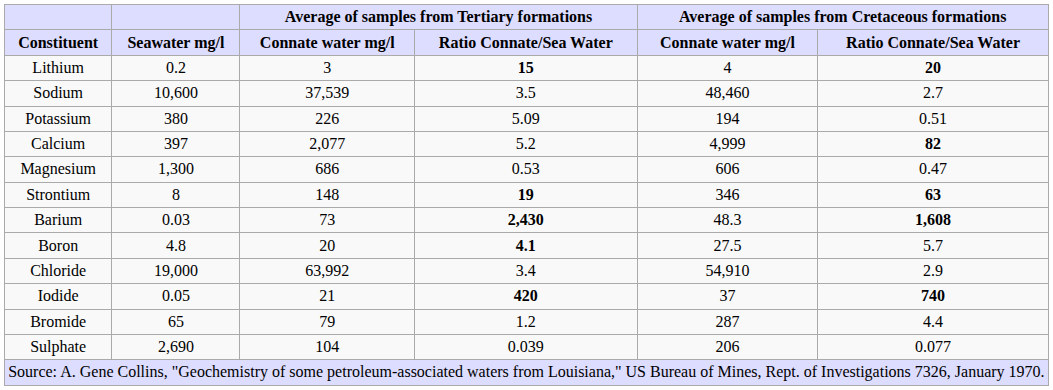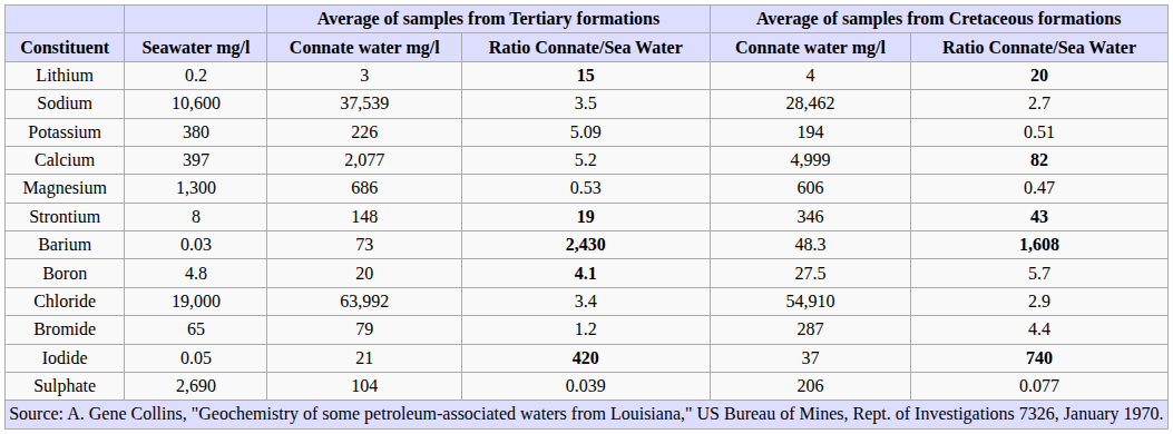Sodium | column 5: 48,460 -> 28,462
Strontium | column 6: 63 -> 43
rows swapped: Bromide <-> Iodide
